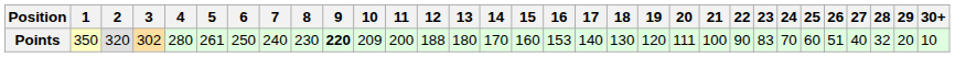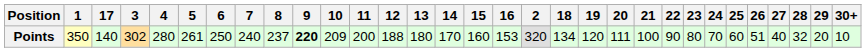columns swapped: 2 <-> 17
Points | 8: 230 -> 237
Points | 18: 130 -> 134
Points | 23: 83 -> 80
